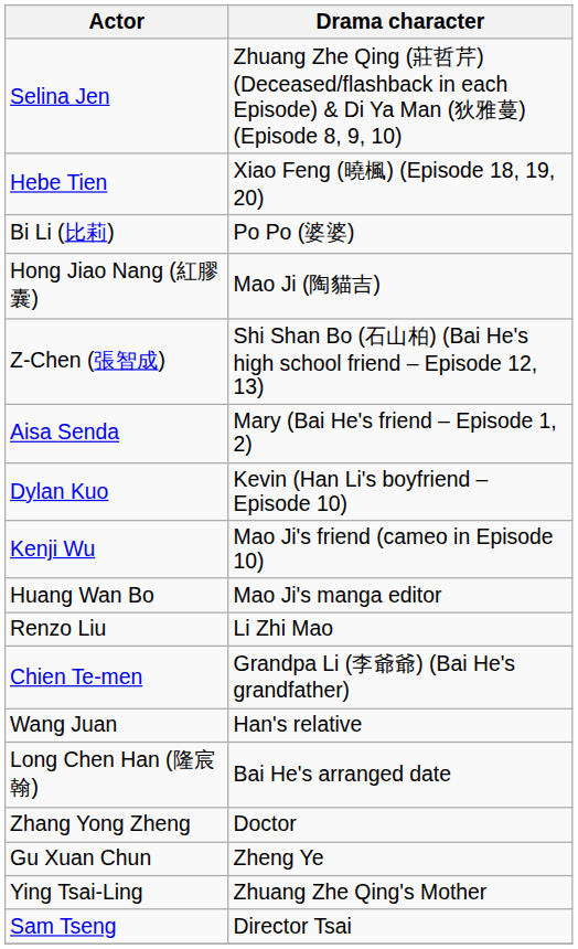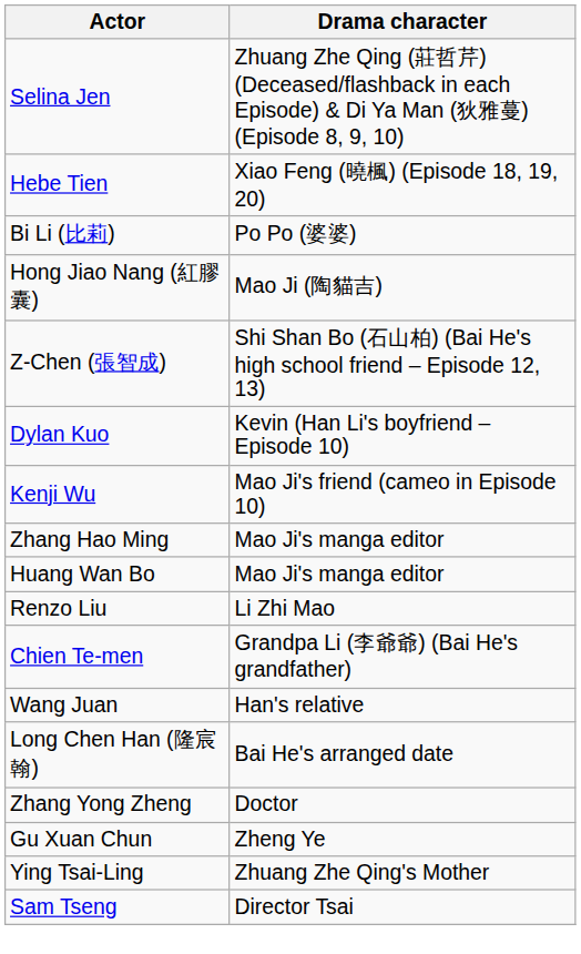- row: Aisa Senda | Mary (Bai He's friend – Episode 1, 2)
+ row: Zhang Hao Ming | Mao Ji's manga editor
